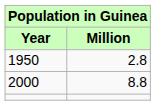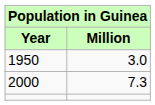1950 | Million: 2.8 -> 3.0
2000 | Million: 8.8 -> 7.3
